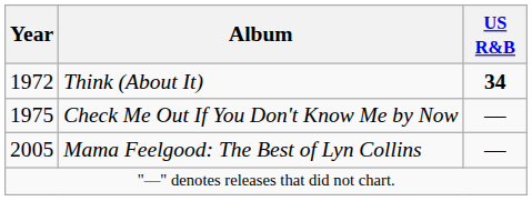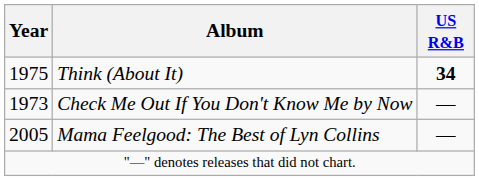Think (About It) | Year: 1972 -> 1975
Check Me Out If You Don't Know Me by Now | Year: 1975 -> 1973
